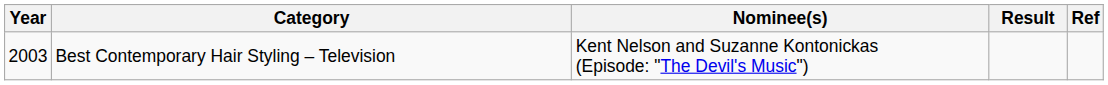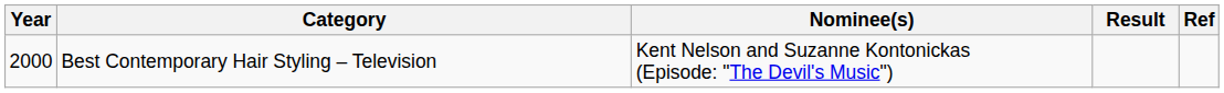Best Contemporary Hair Styling – Television | Year: 2003 -> 2000
